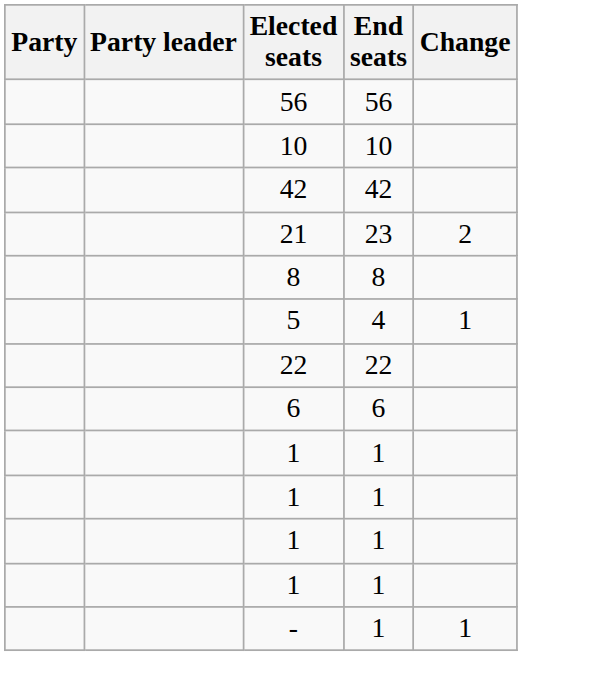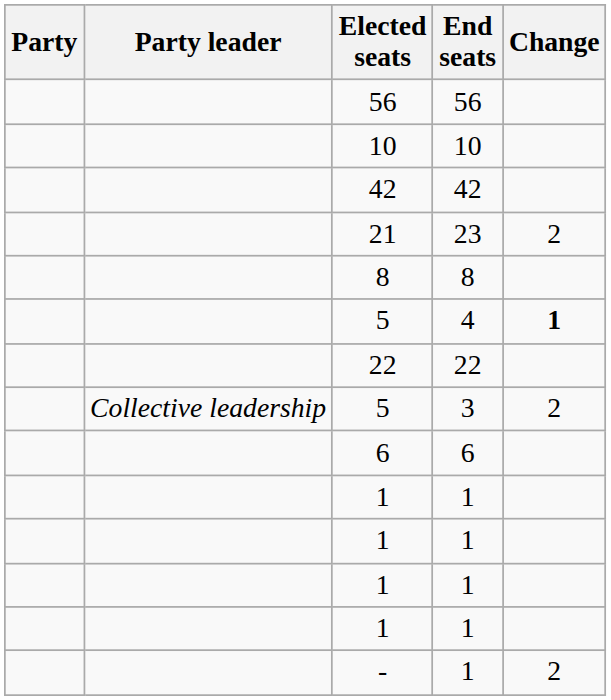5 / 4 | Change: normal -> bold
+ row: Collective leadership | 5 | 3 | 2
- | Change: 1 -> 2
